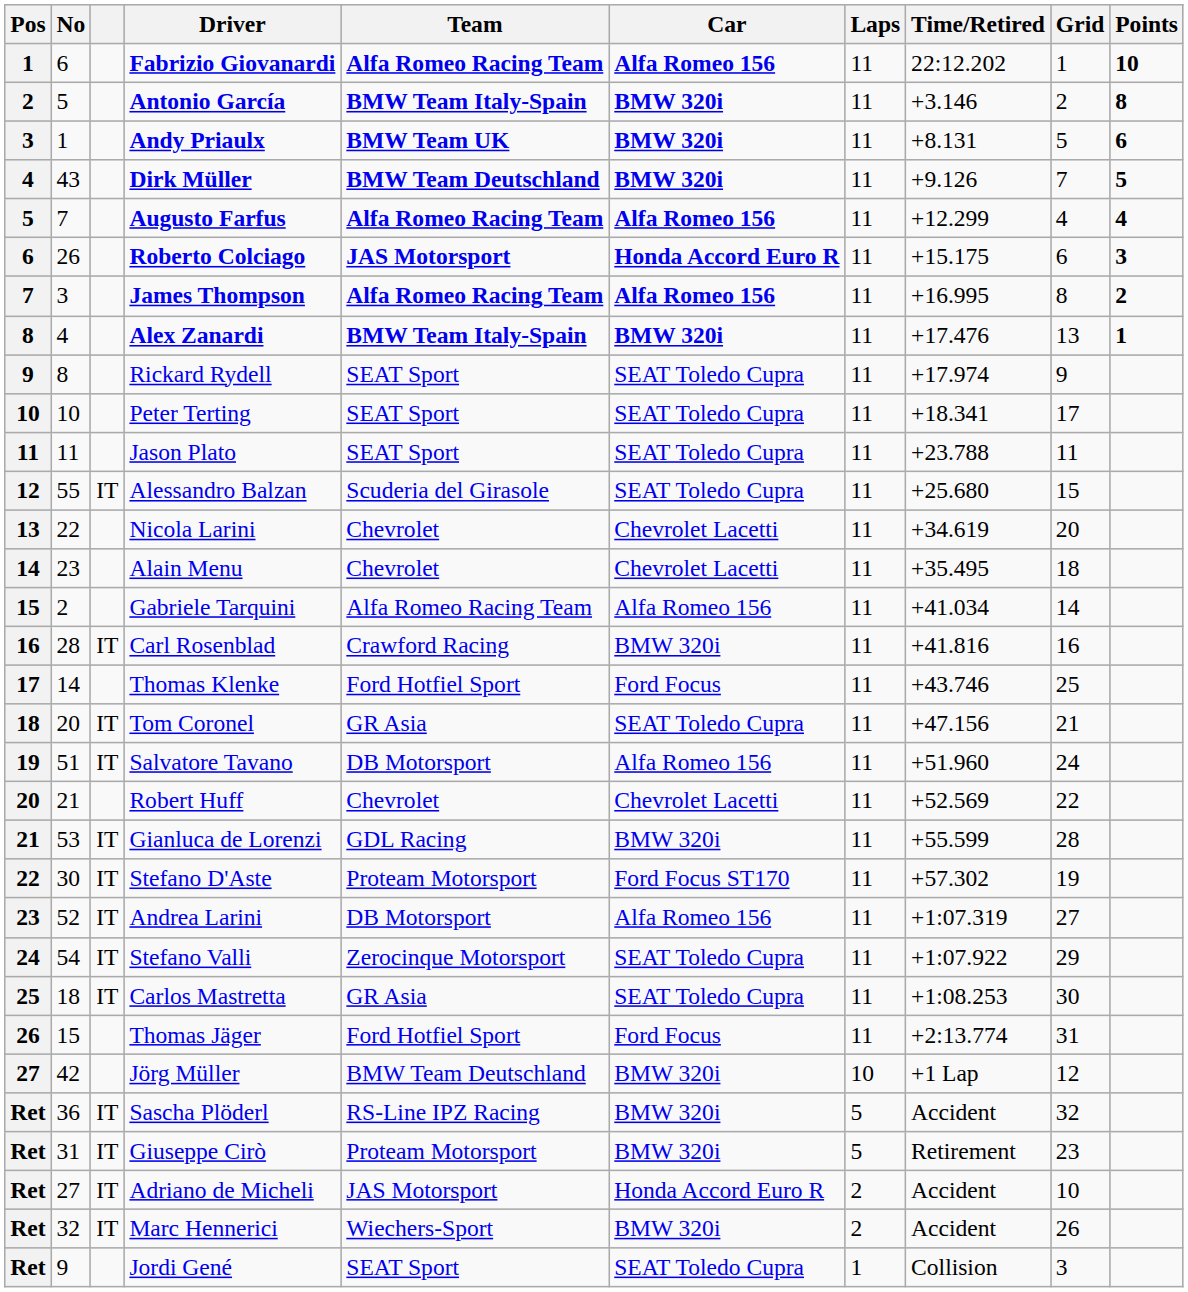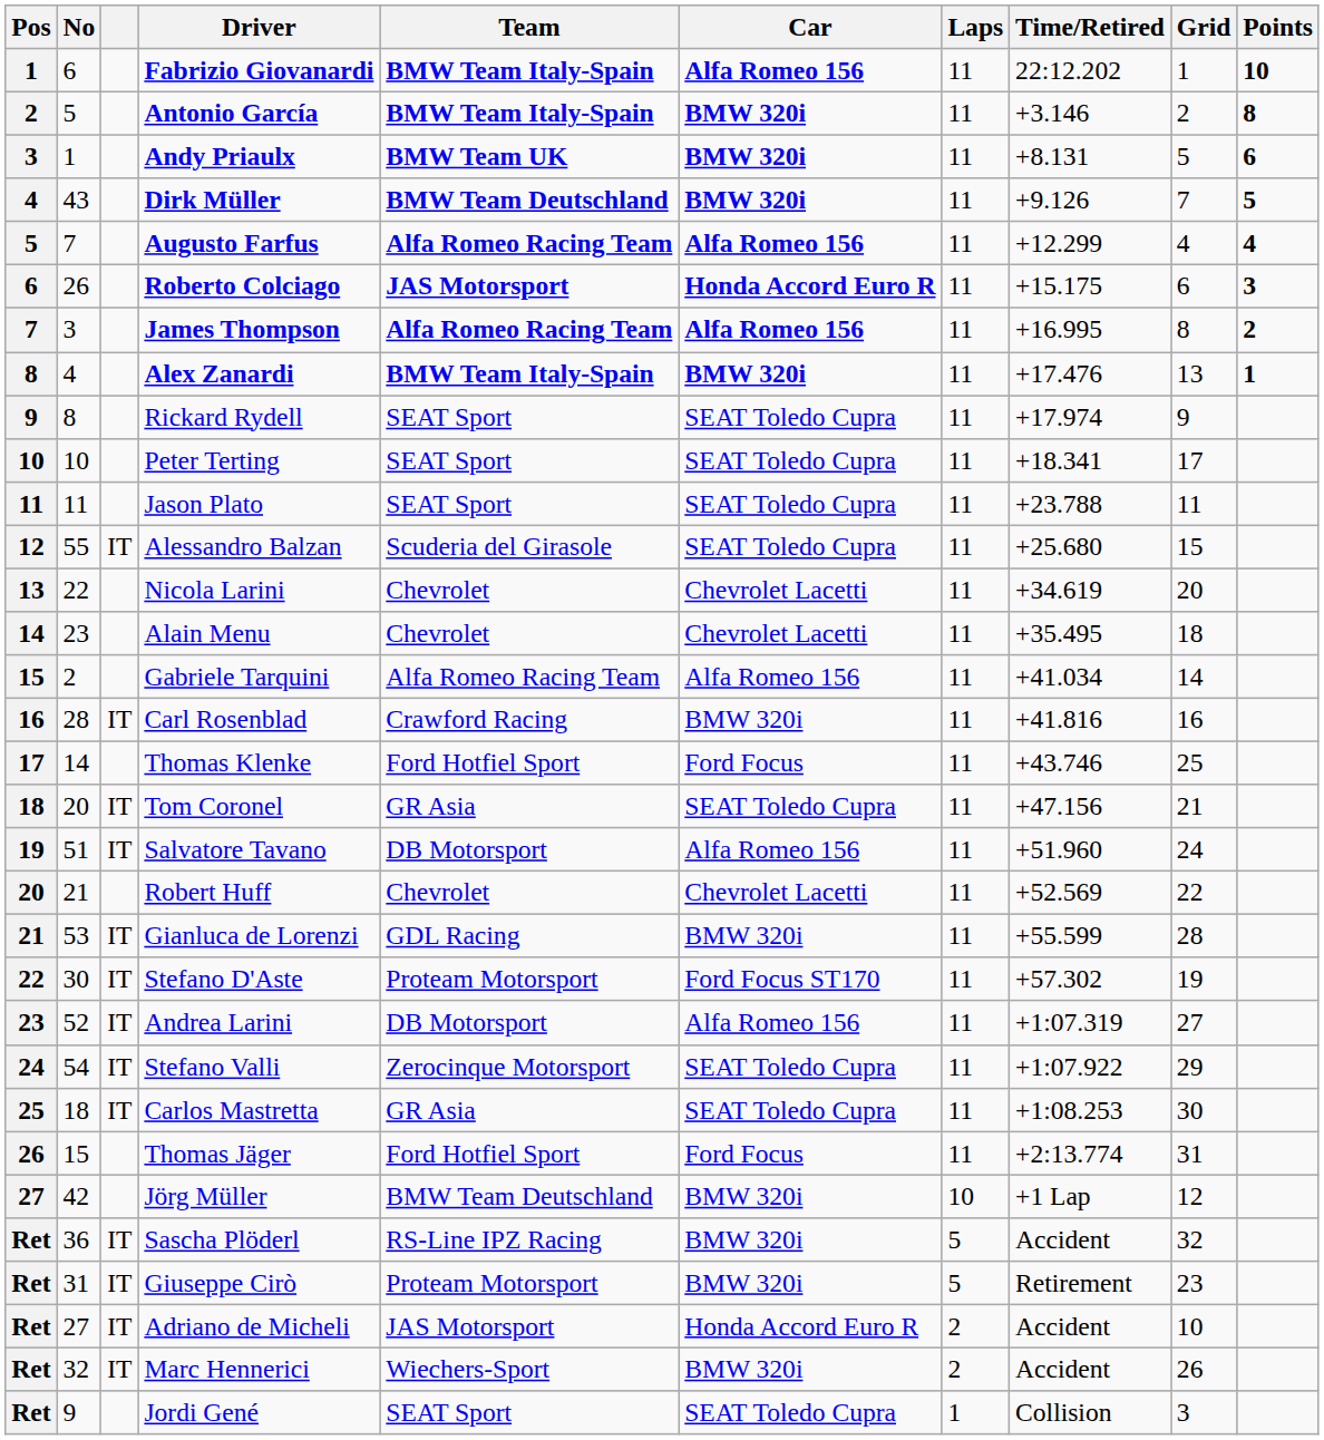Fabrizio Giovanardi | Team: Alfa Romeo Racing Team -> BMW Team Italy-Spain
